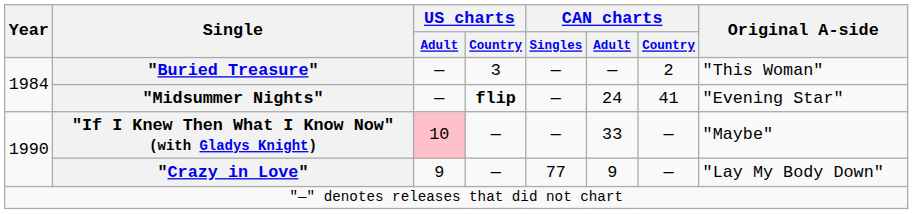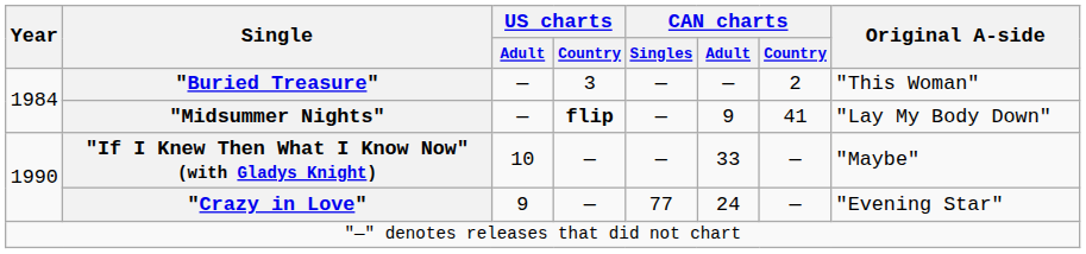"Midsummer Nights" | CAN charts / Adult: 24 -> 9
"Midsummer Nights" | Original A-side: "Evening Star" -> "Lay My Body Down"
"If I Knew Then What I Know Now" (with Gladys Knight) | US charts / Adult: pink background -> no background
"Crazy in Love" | CAN charts / Adult: 9 -> 24
"Crazy in Love" | Original A-side: "Lay My Body Down" -> "Evening Star"
